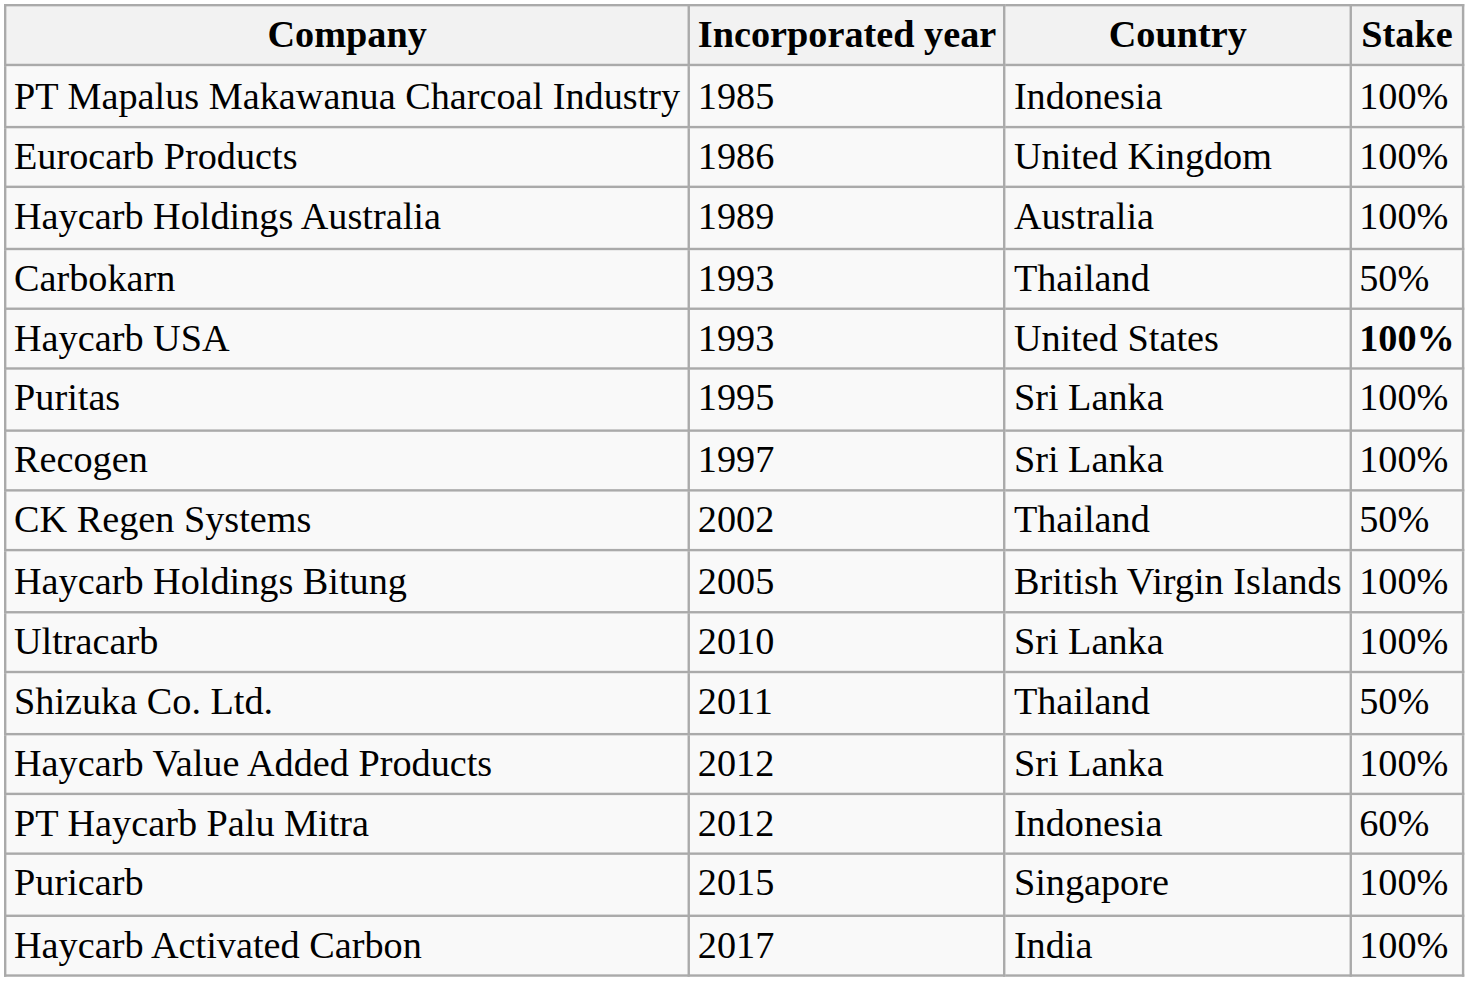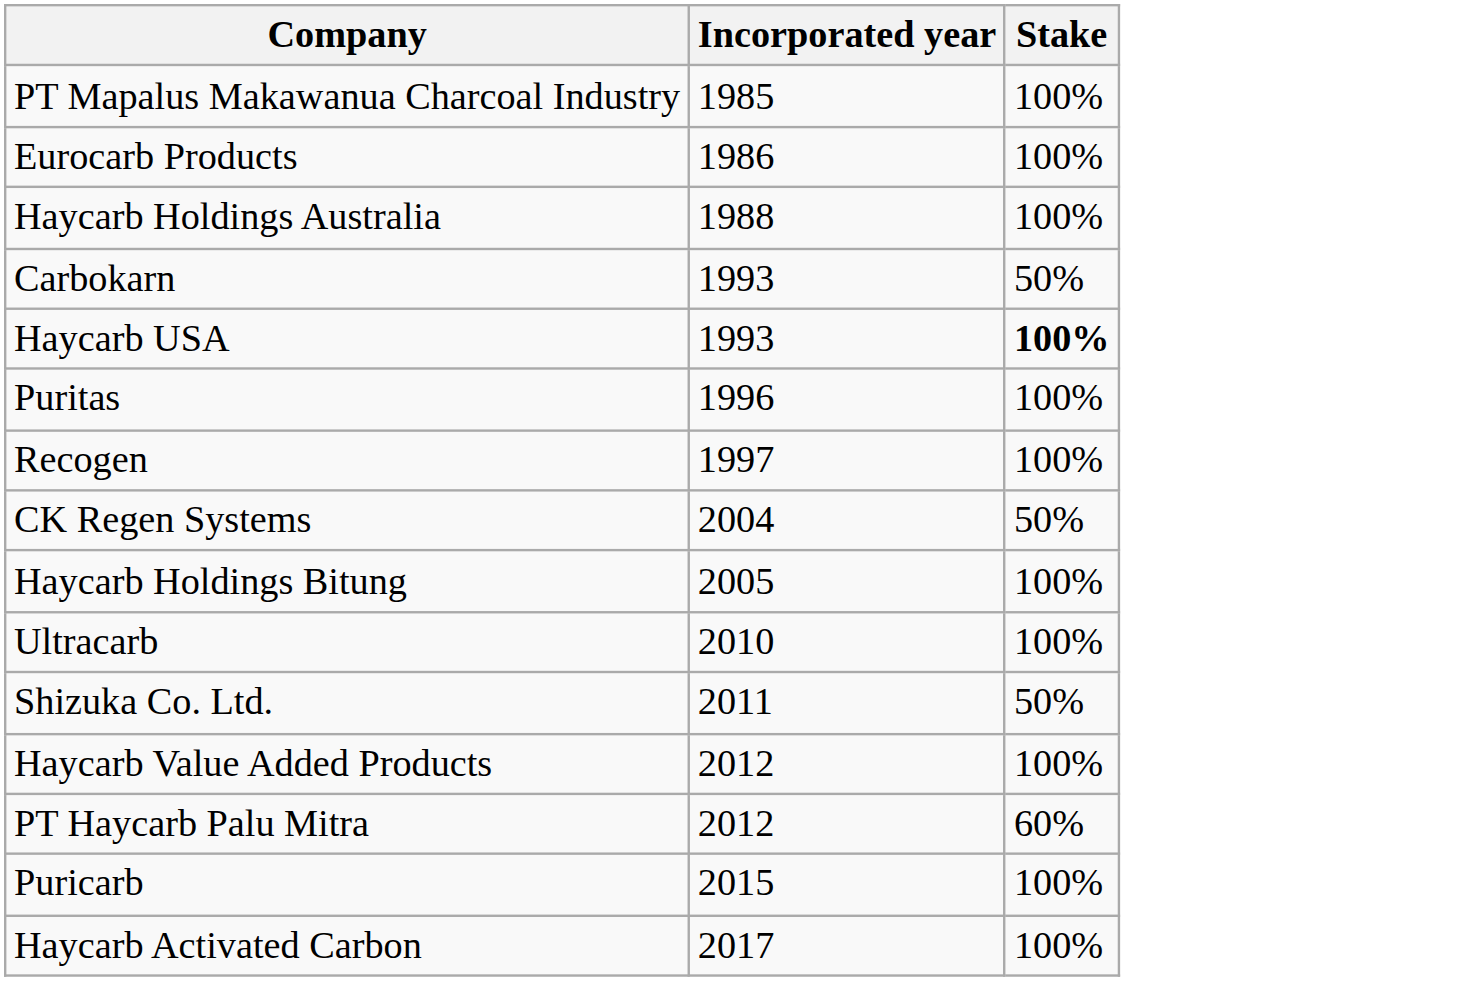- column: Country | Indonesia | United Kingdom | Australia | Thailand | United States | Sri Lanka | Sri Lanka | Thailand | British Virgin Islands | Sri Lanka | Thailand | Sri Lanka | Indonesia | Singapore | India
Haycarb Holdings Australia | Incorporated year: 1989 -> 1988
Puritas | Incorporated year: 1995 -> 1996
CK Regen Systems | Incorporated year: 2002 -> 2004
